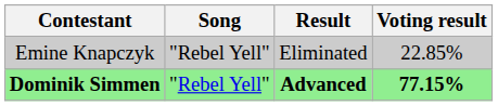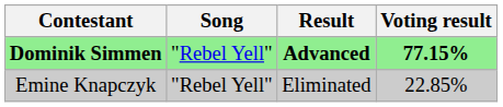rows swapped: Dominik Simmen <-> Emine Knapczyk
